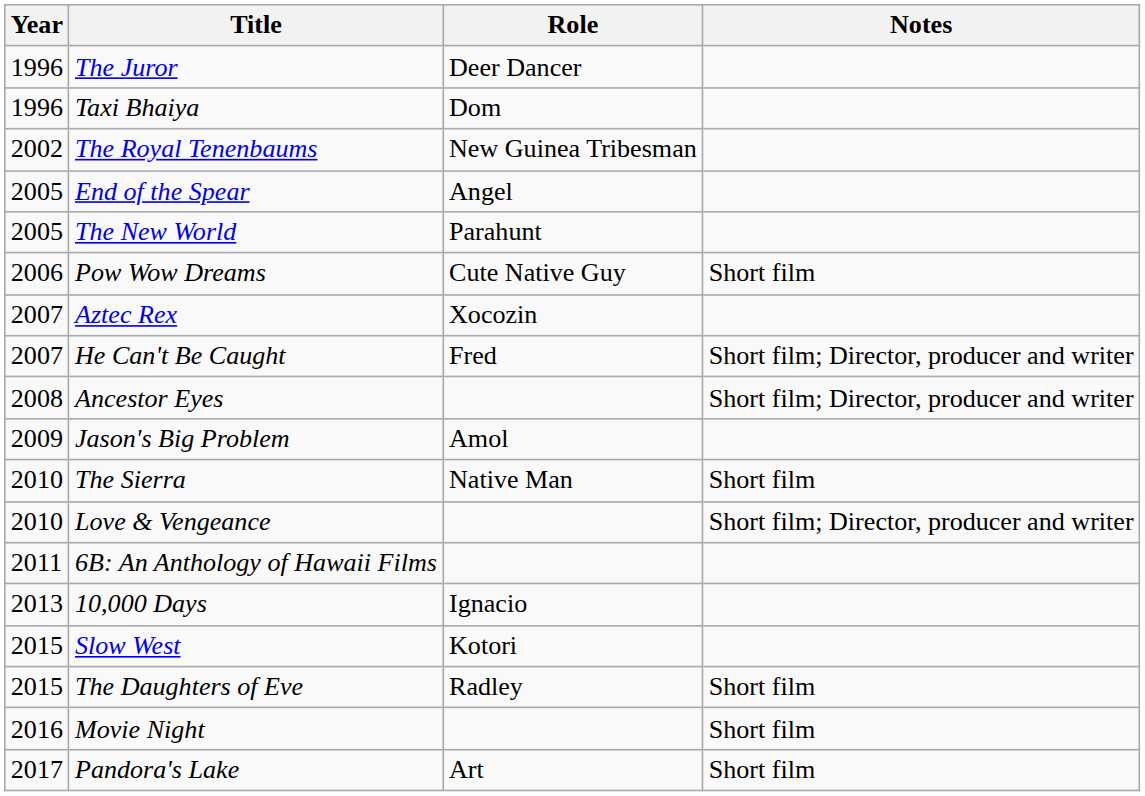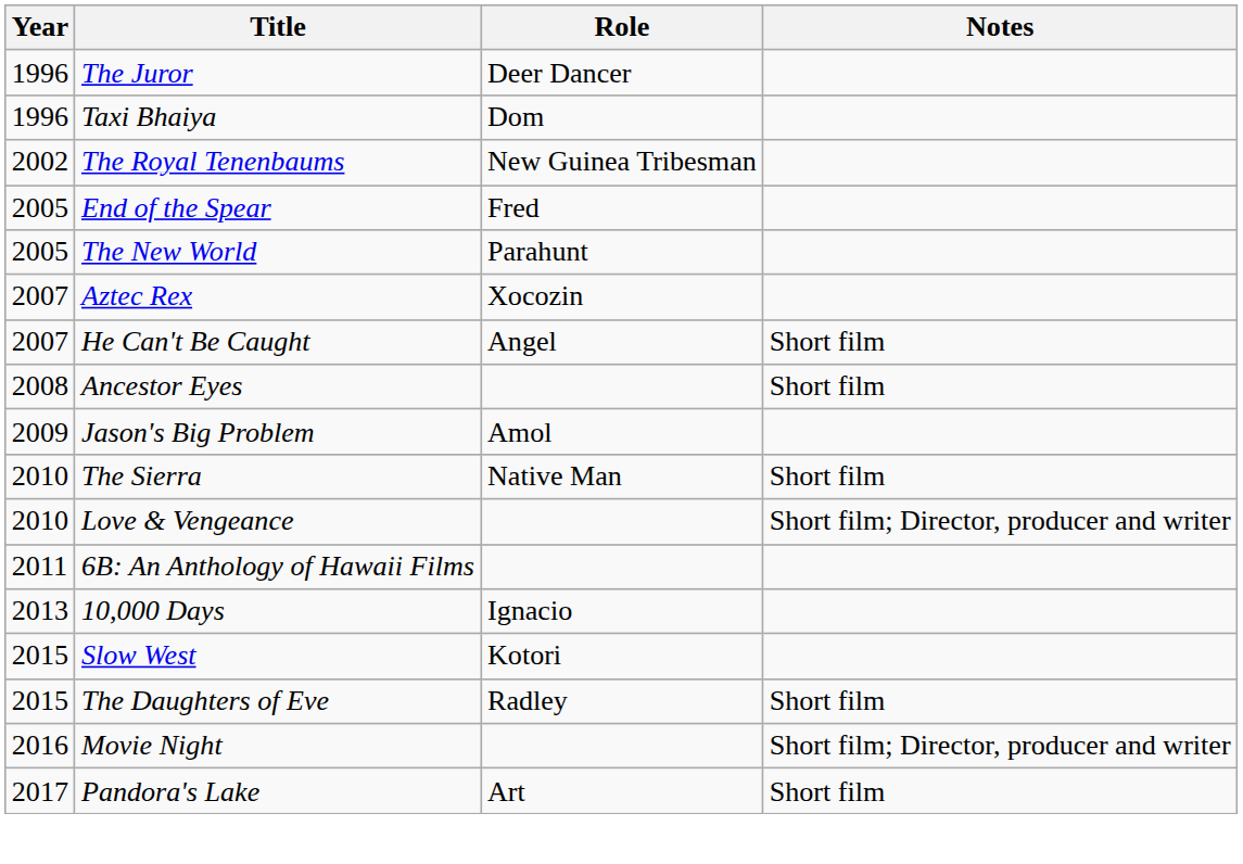End of the Spear | Role: Angel -> Fred
- row: 2006 | Pow Wow Dreams | Cute Native Guy | Short film
He Can't Be Caught | Role: Fred -> Angel
He Can't Be Caught | Notes: Short film; Director, producer and writer -> Short film
Ancestor Eyes | Notes: Short film; Director, producer and writer -> Short film
Movie Night | Notes: Short film -> Short film; Director, producer and writer
